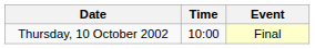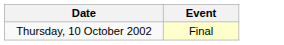- column: Time | 10:00
